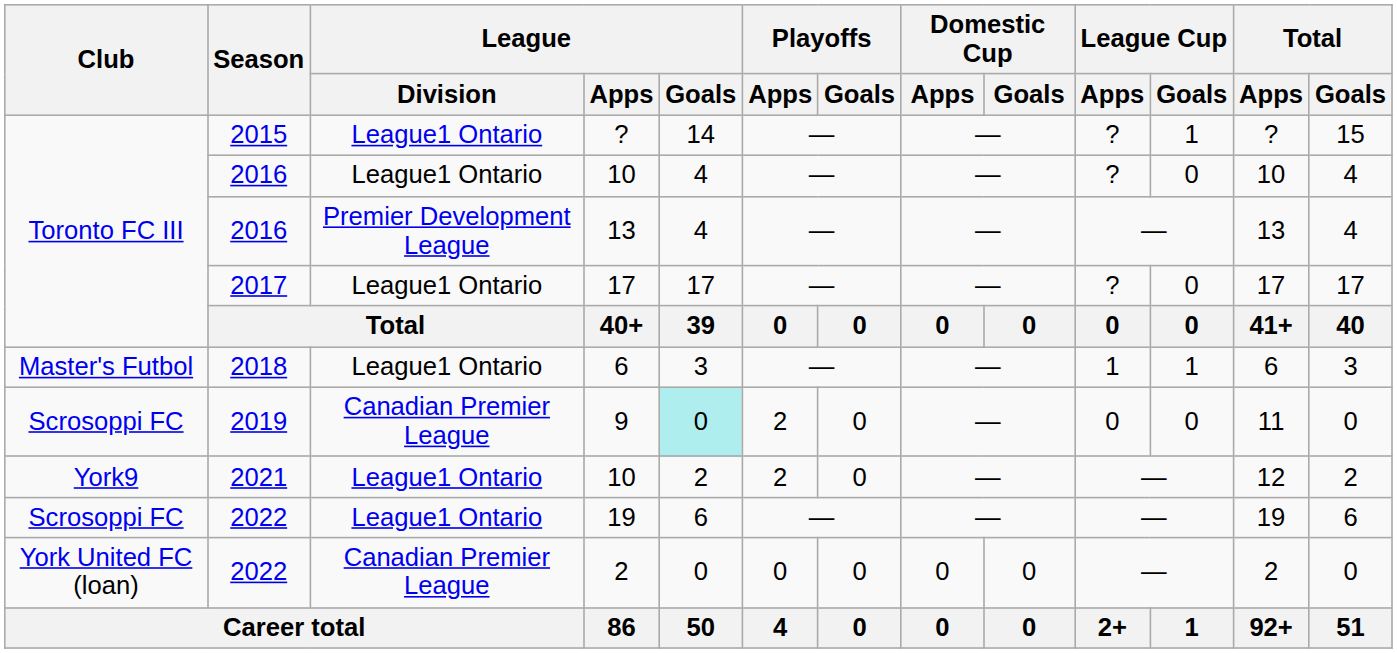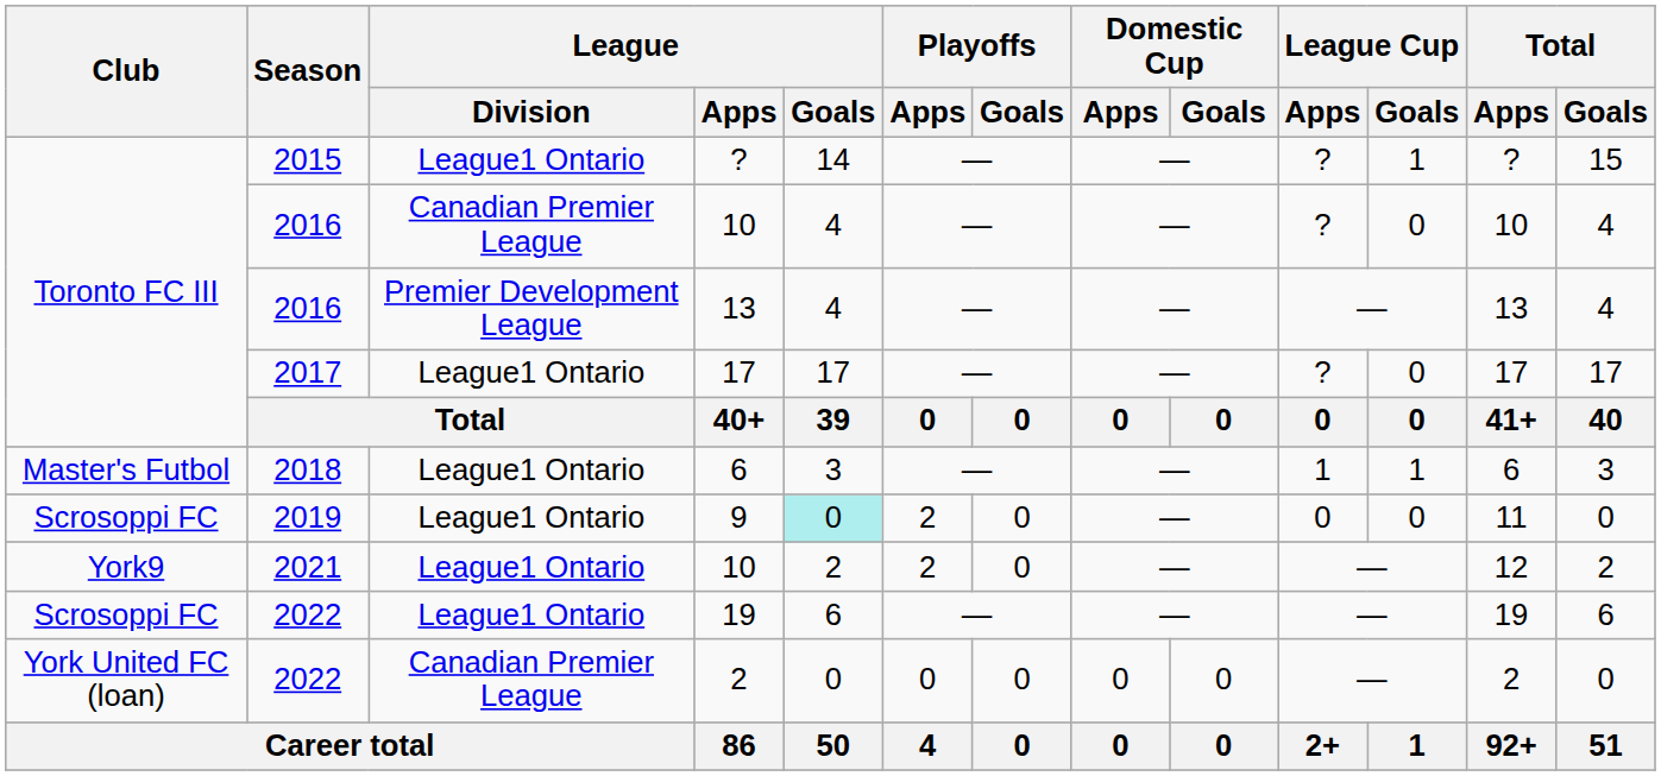2016 / 10 | League / Division: League1 Ontario -> Canadian Premier League
9 | League / Division: Canadian Premier League -> League1 Ontario
